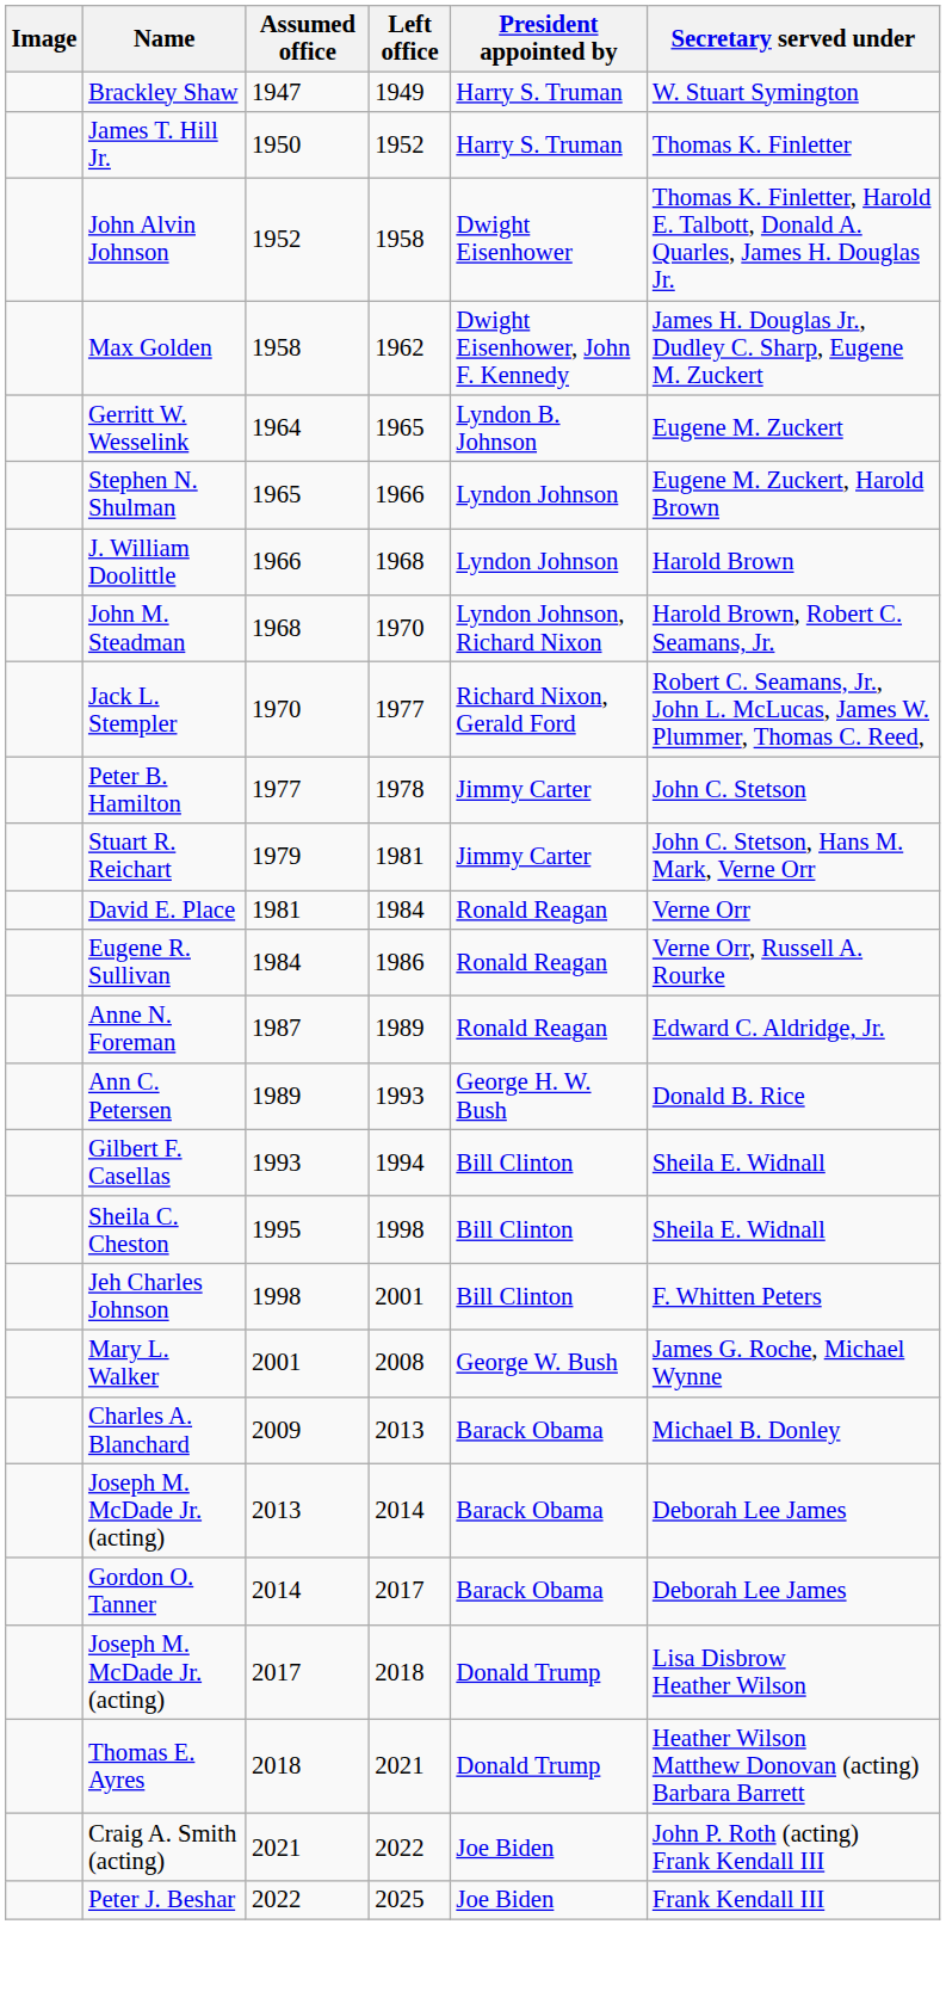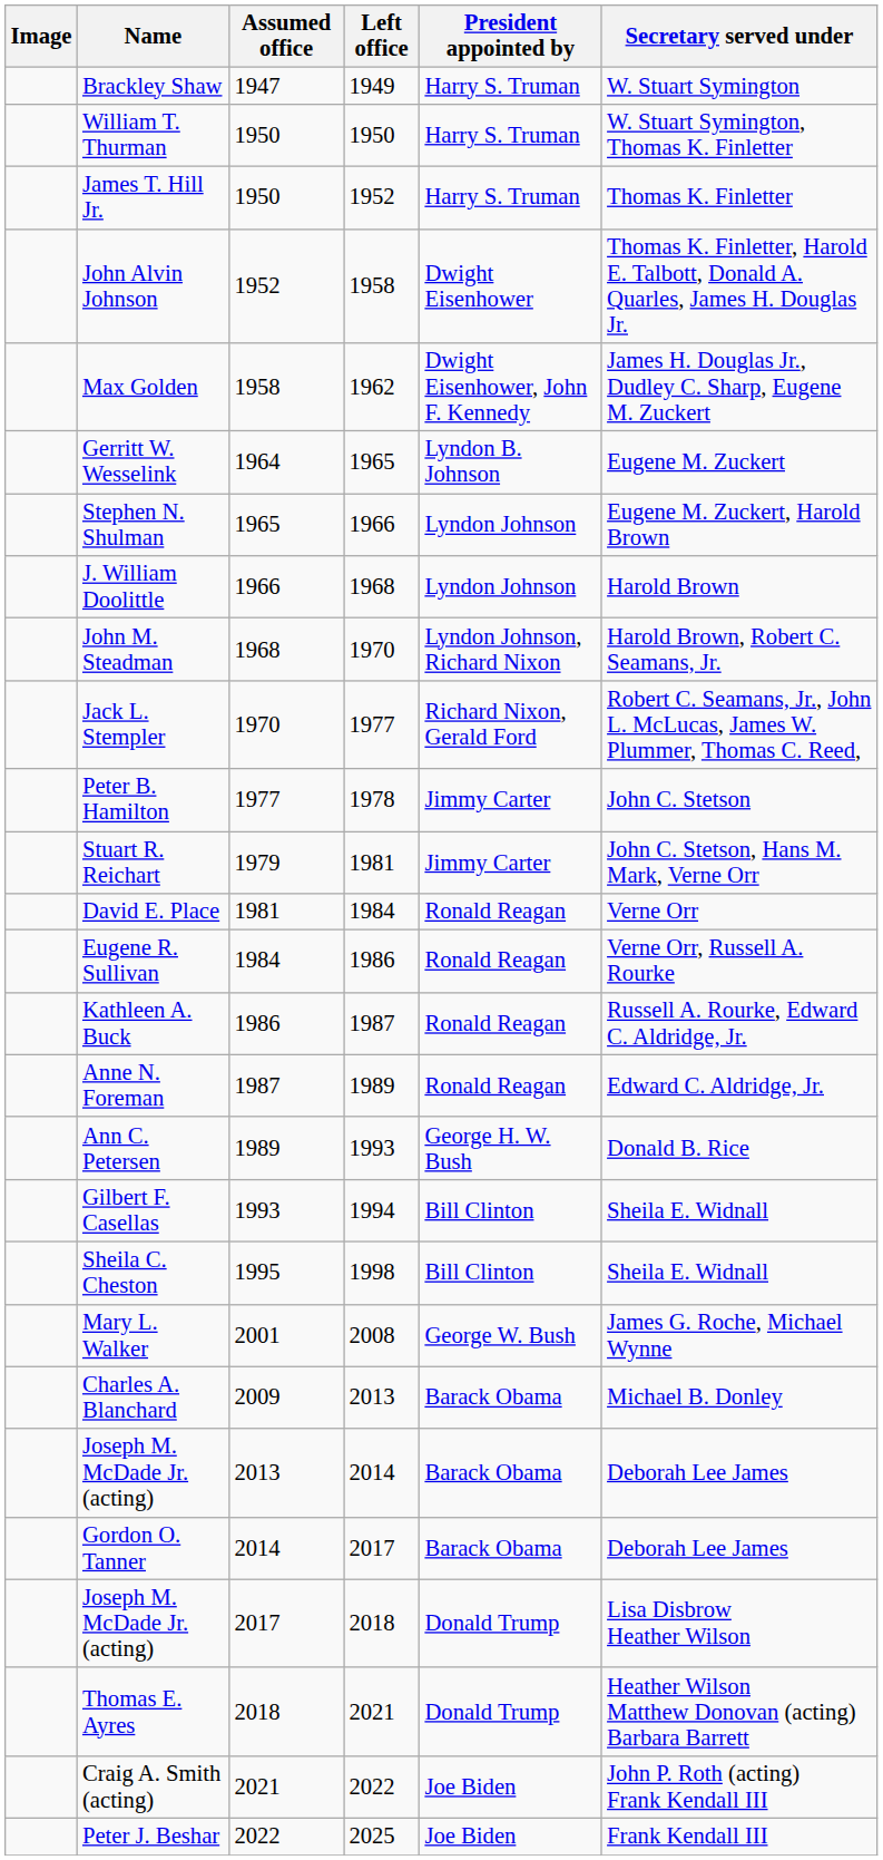+ row: William T. Thurman | 1950 | 1950 | Harry S. Truman | W. Stuart Symington, Thomas K. Finletter
+ row: Kathleen A. Buck | 1986 | 1987 | Ronald Reagan | Russell A. Rourke, Edward C. Aldridge, Jr.
- row: Jeh Charles Johnson | 1998 | 2001 | Bill Clinton | F. Whitten Peters
